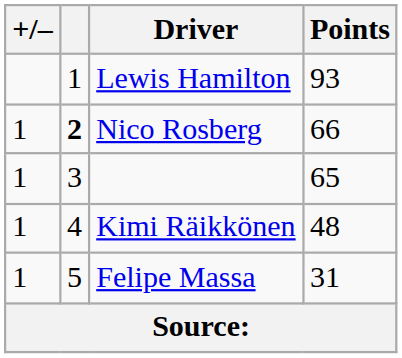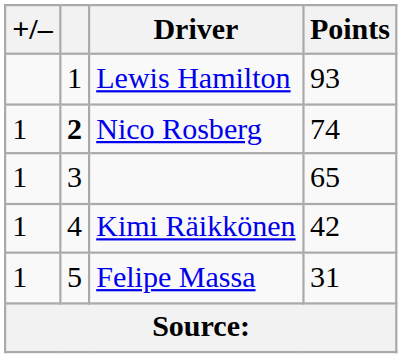Nico Rosberg | Points: 66 -> 74
Kimi Räikkönen | Points: 48 -> 42
